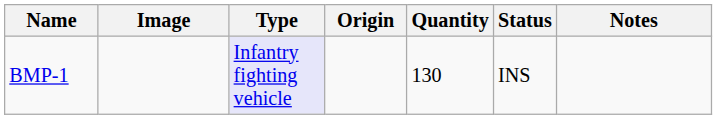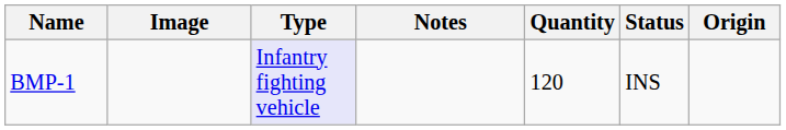columns swapped: Origin <-> Notes
BMP-1 | Quantity: 130 -> 120
